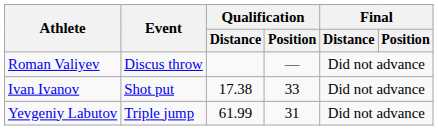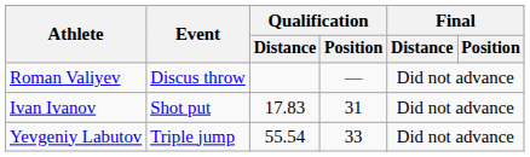Ivan Ivanov | Qualification / Distance: 17.38 -> 17.83
Ivan Ivanov | Qualification / Position: 33 -> 31
Yevgeniy Labutov | Qualification / Distance: 61.99 -> 55.54
Yevgeniy Labutov | Qualification / Position: 31 -> 33
